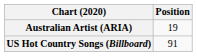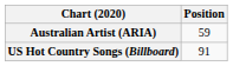Australian Artist (ARIA) | Position: 19 -> 59
